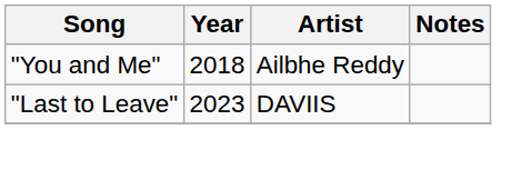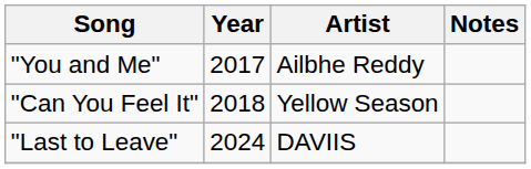"You and Me" | Year: 2018 -> 2017
+ row: "Can You Feel It" | 2018 | Yellow Season
"Last to Leave" | Year: 2023 -> 2024
